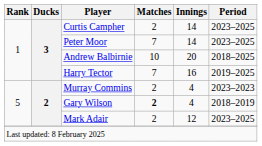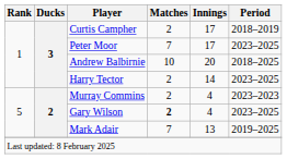Curtis Campher | Innings: 14 -> 17
Curtis Campher | Period: 2023–2025 -> 2018–2019
Peter Moor | Innings: 14 -> 17
Harry Tector | Matches: 7 -> 2
Harry Tector | Innings: 16 -> 14
Harry Tector | Period: 2019–2025 -> 2023–2025
Gary Wilson | Period: 2018–2019 -> 2023–2025
Mark Adair | Matches: 2 -> 7
Mark Adair | Innings: 12 -> 13
Mark Adair | Period: 2023–2025 -> 2019–2025
